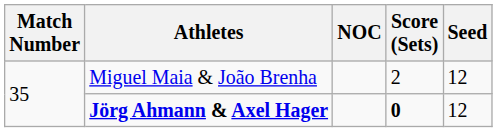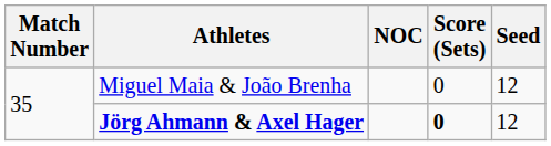Miguel Maia & João Brenha | Score (Sets): 2 -> 0
